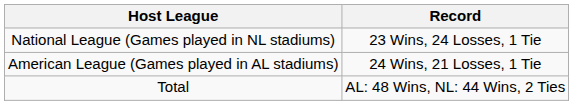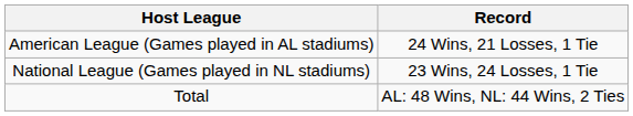rows swapped: National League (Games played in NL stadiums) <-> American League (Games played in AL stadiums)
